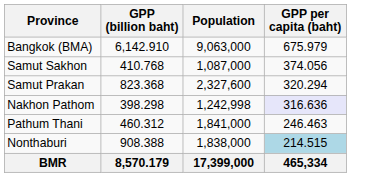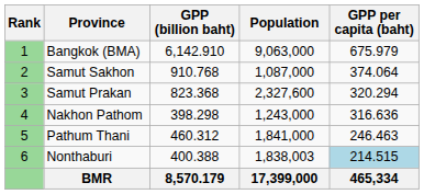+ column: Rank | 1 | 2 | 3 | 4 | 5 | 6
Samut Sakhon | GPP (billion baht): 410.768 -> 910.768
Samut Sakhon | GPP per capita (baht): 374.056 -> 374.064
Nakhon Pathom | Population: 1,242,998 -> 1,243,000
Nakhon Pathom | GPP per capita (baht): lavender background -> no background
Nonthaburi | GPP (billion baht): 908.388 -> 400.388
Nonthaburi | Population: 1,838,000 -> 1,838,003
